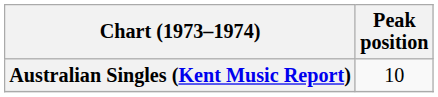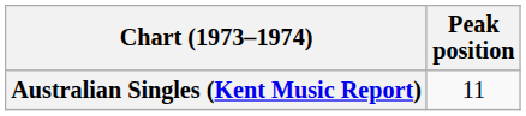Australian Singles (Kent Music Report) | Peak position: 10 -> 11
